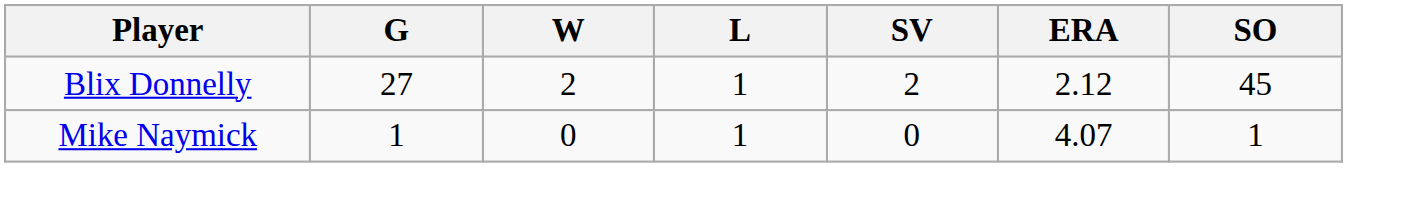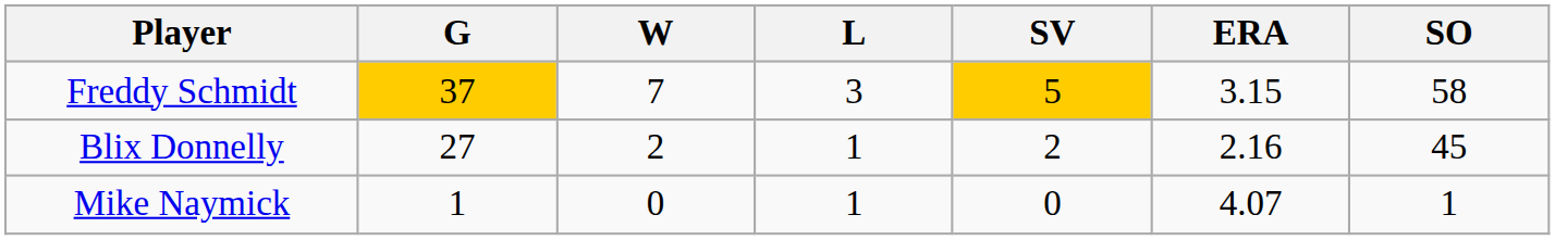+ row: Freddy Schmidt | 37 | 7 | 3 | 5 | 3.15 | 58
Blix Donnelly | ERA: 2.12 -> 2.16
